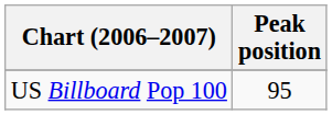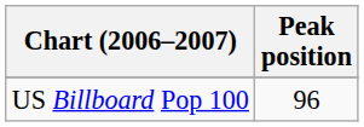US Billboard Pop 100 | Peak position: 95 -> 96
